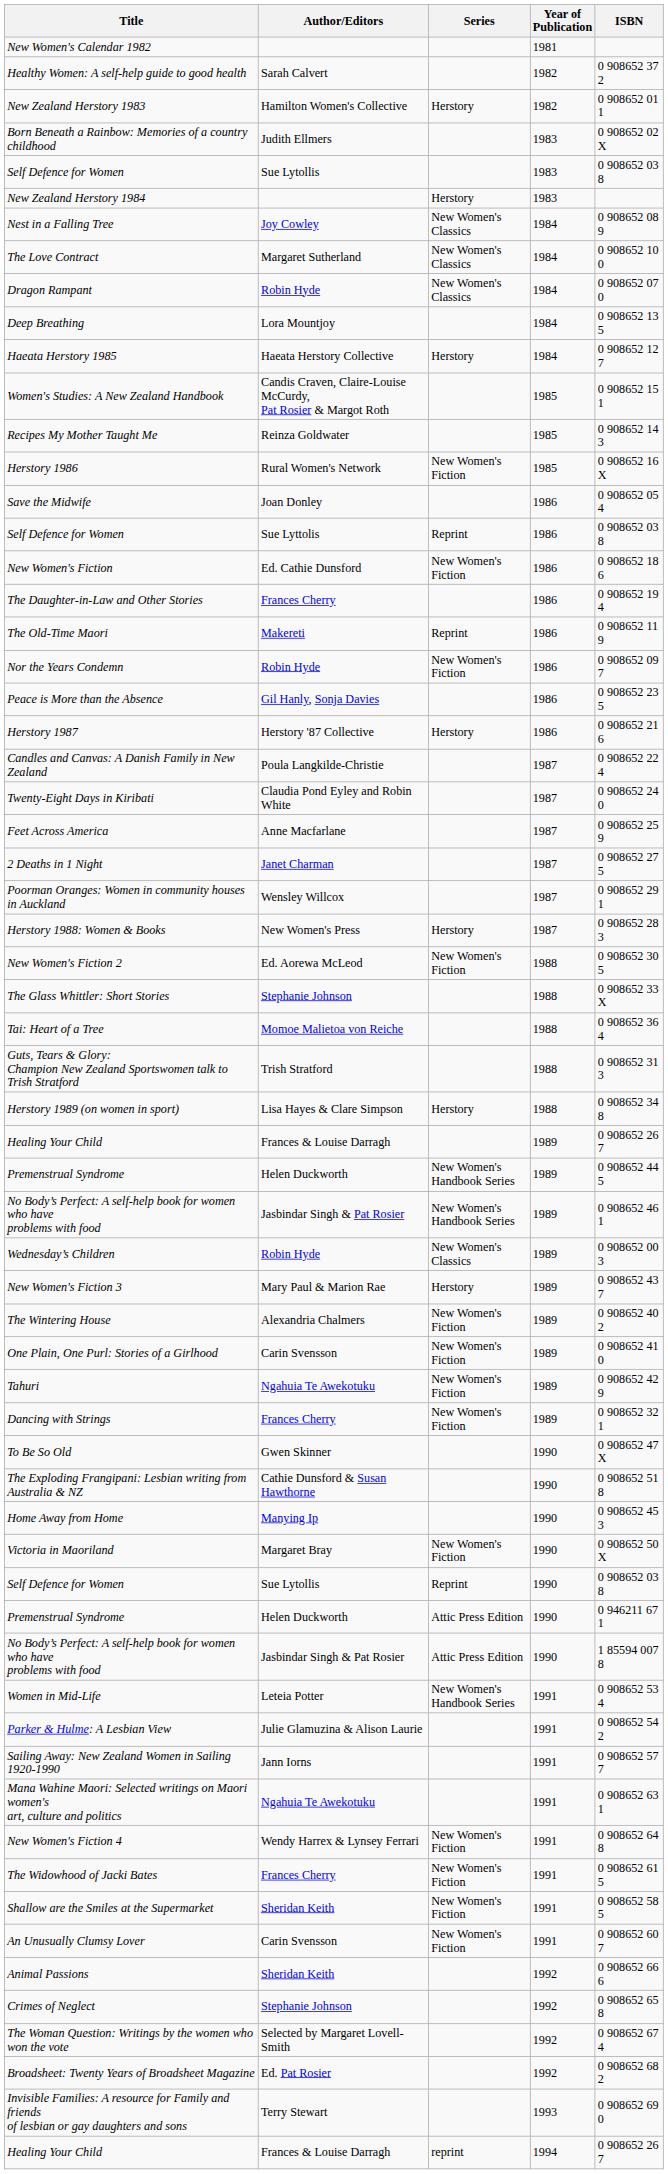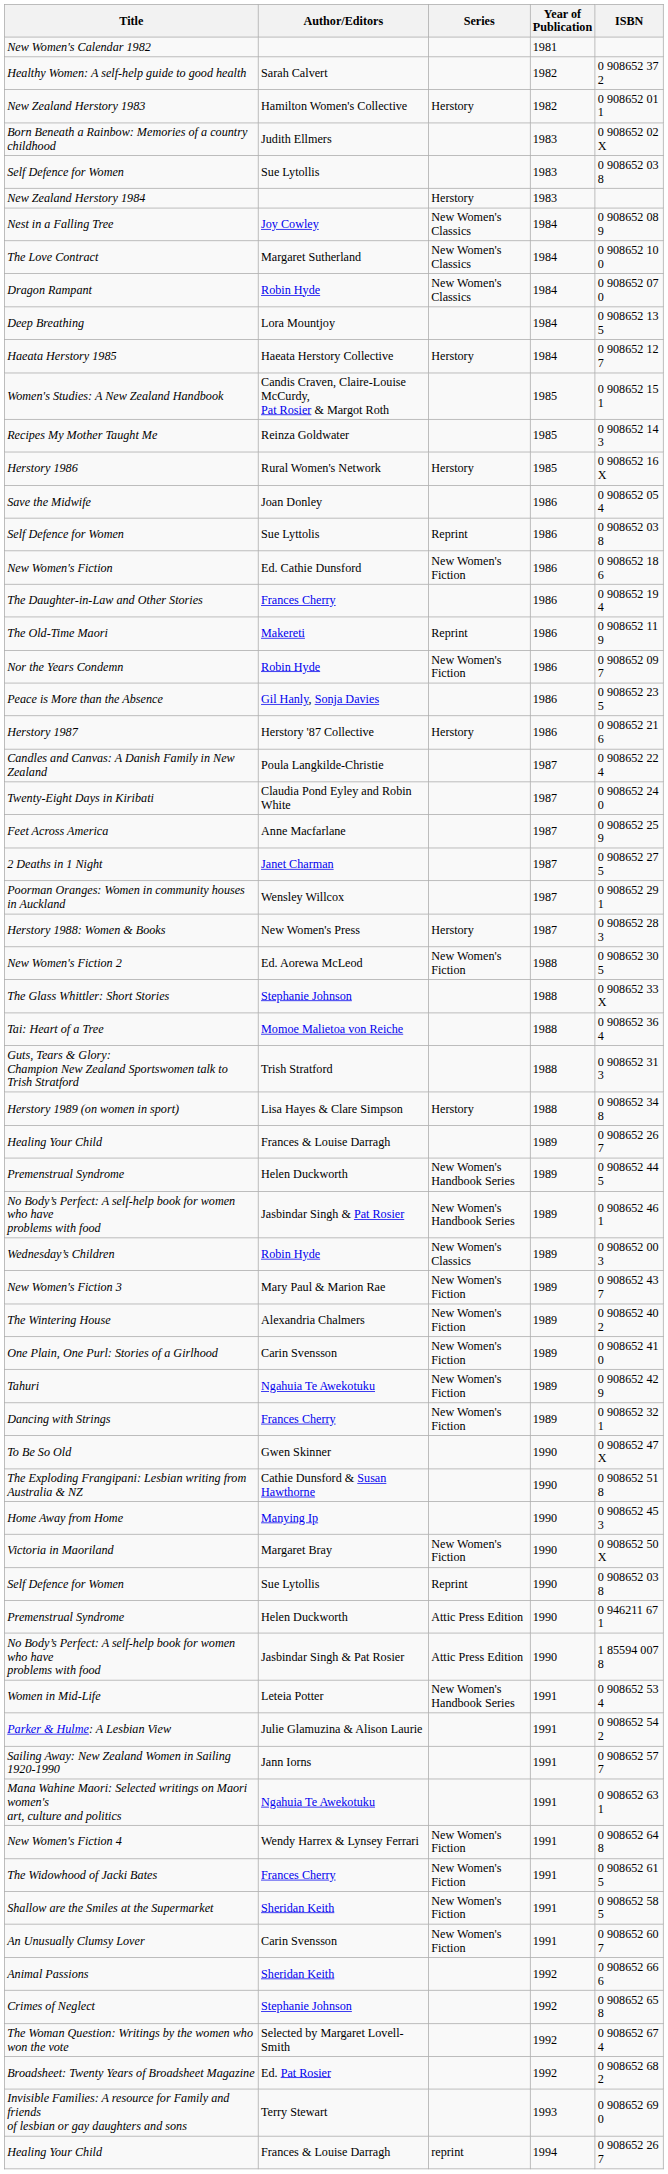Herstory 1986 | Series: New Women's Fiction -> Herstory
New Women's Fiction 3 | Series: Herstory -> New Women's Fiction
